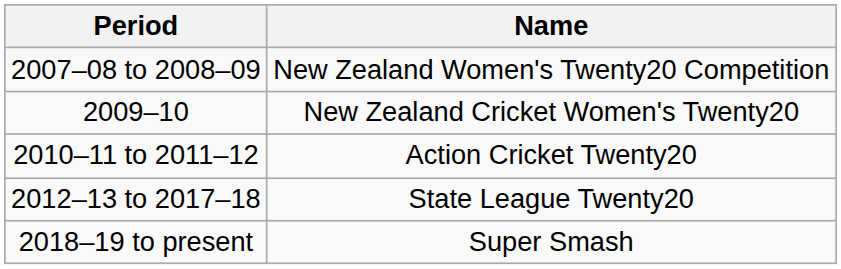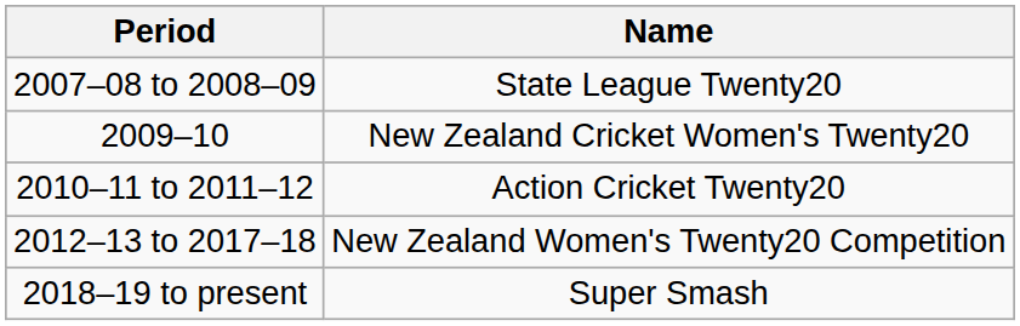2007–08 to 2008–09 | Name: New Zealand Women's Twenty20 Competition -> State League Twenty20
2012–13 to 2017–18 | Name: State League Twenty20 -> New Zealand Women's Twenty20 Competition
